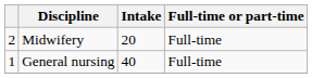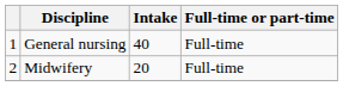rows swapped: General nursing <-> Midwifery
